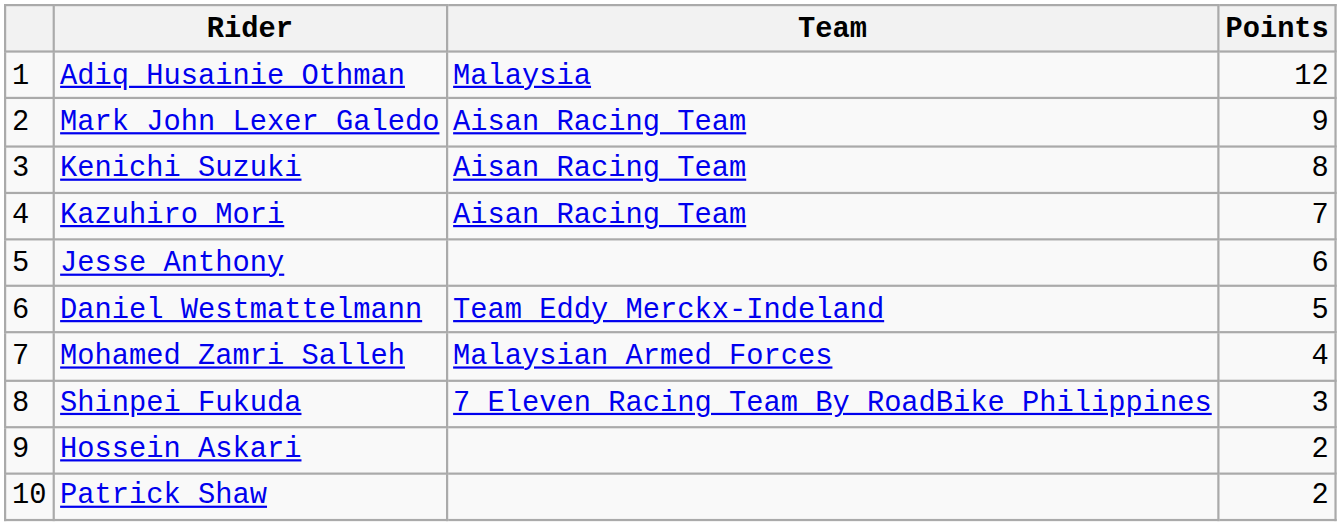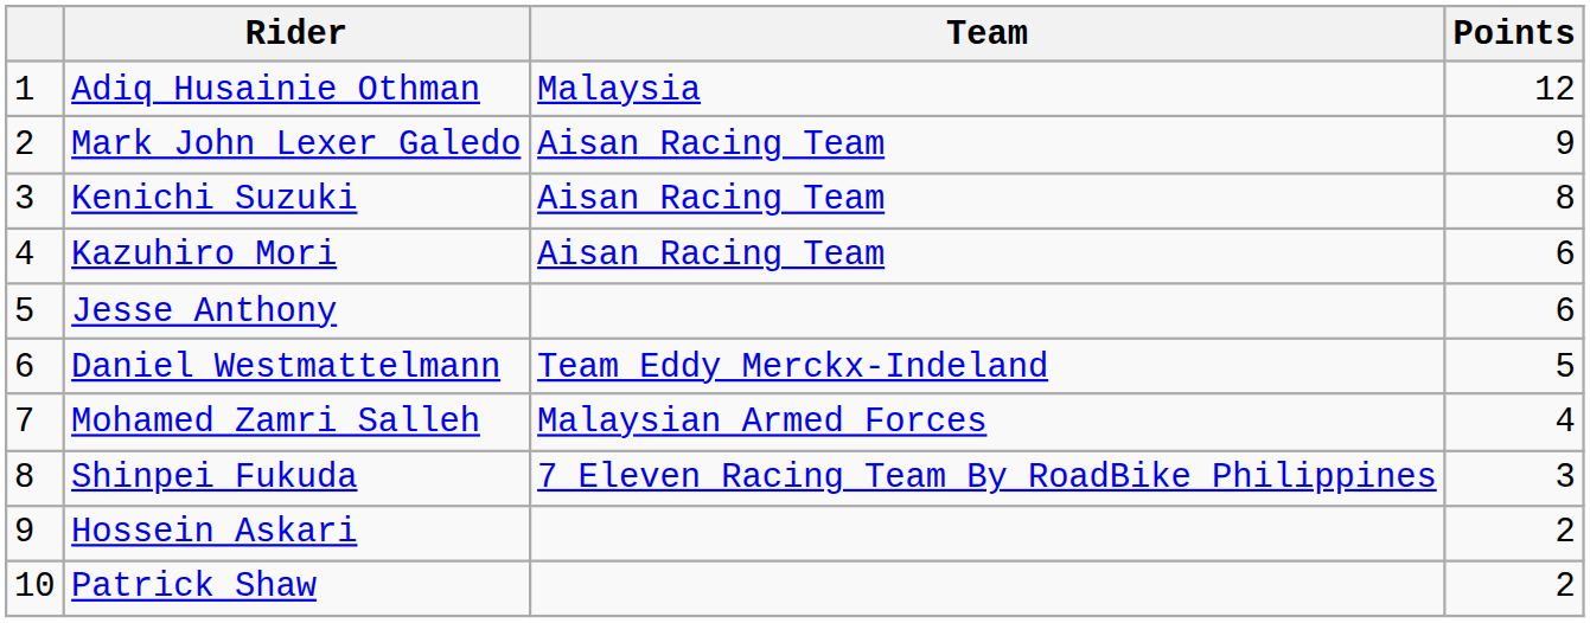Kazuhiro Mori | Points: 7 -> 6
